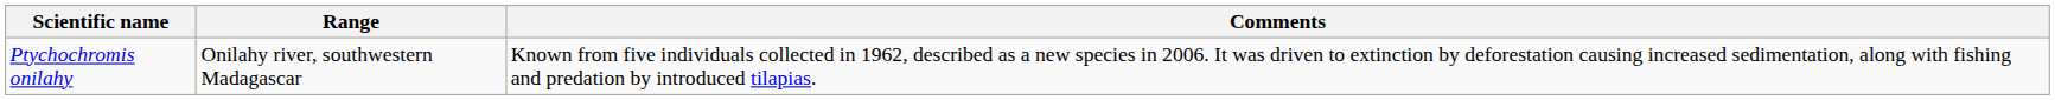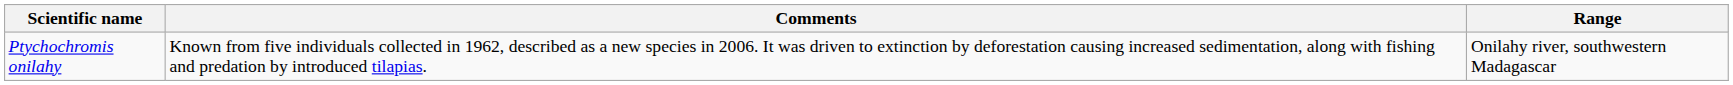columns swapped: Range <-> Comments
